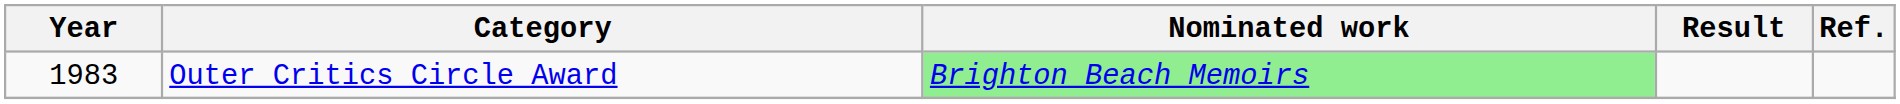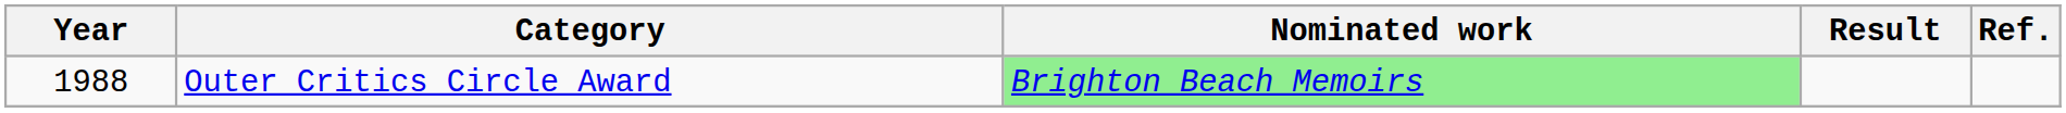Outer Critics Circle Award | Year: 1983 -> 1988
